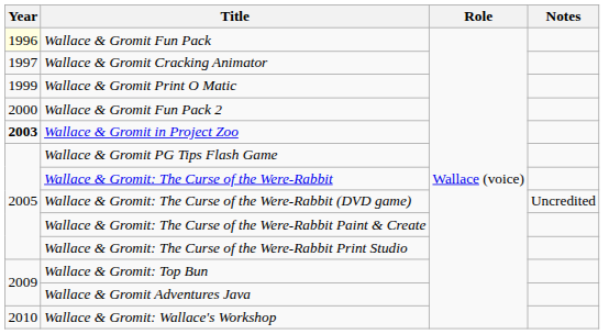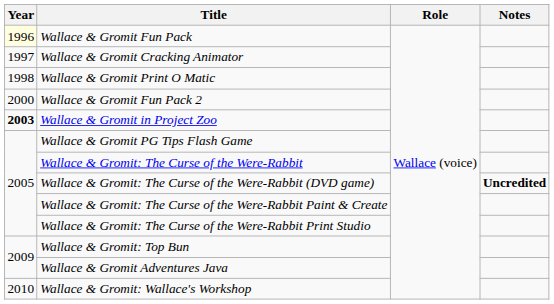Wallace & Gromit Print O Matic | Year: 1999 -> 1998
Wallace & Gromit: The Curse of the Were-Rabbit (DVD game) | Notes: normal -> bold
